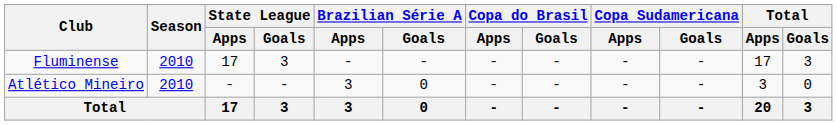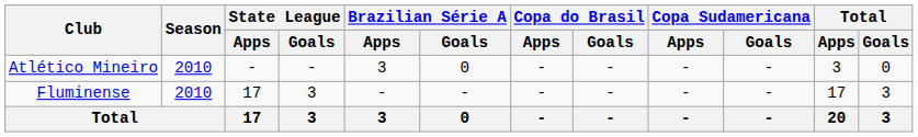rows swapped: Fluminense <-> Atlético Mineiro
